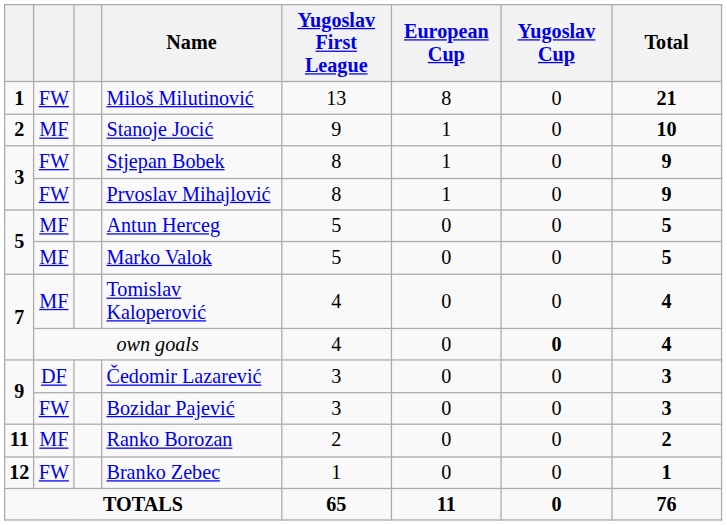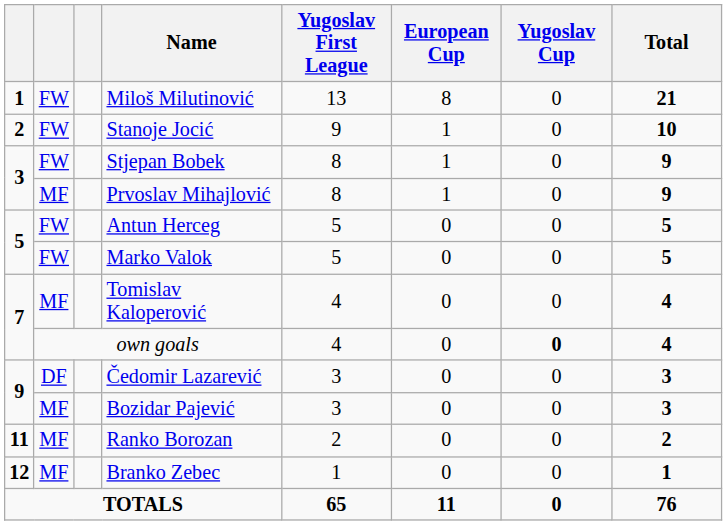Stanoje Jocić | column 2: MF -> FW
Prvoslav Mihajlović | column 2: FW -> MF
Antun Herceg | column 2: MF -> FW
Marko Valok | column 2: MF -> FW
Bozidar Pajević | column 2: FW -> MF
Branko Zebec | column 2: FW -> MF
